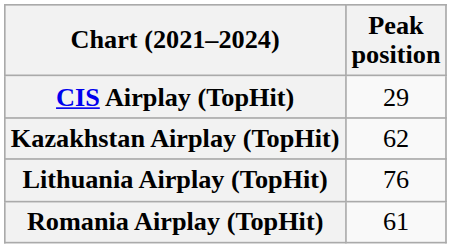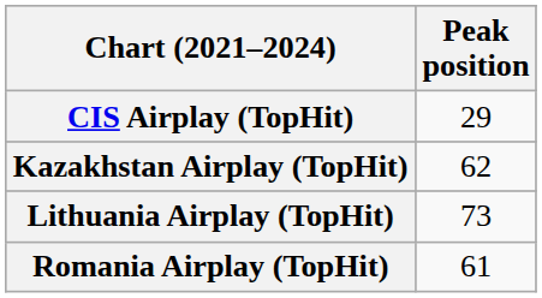Lithuania Airplay (TopHit) | Peak position: 76 -> 73
